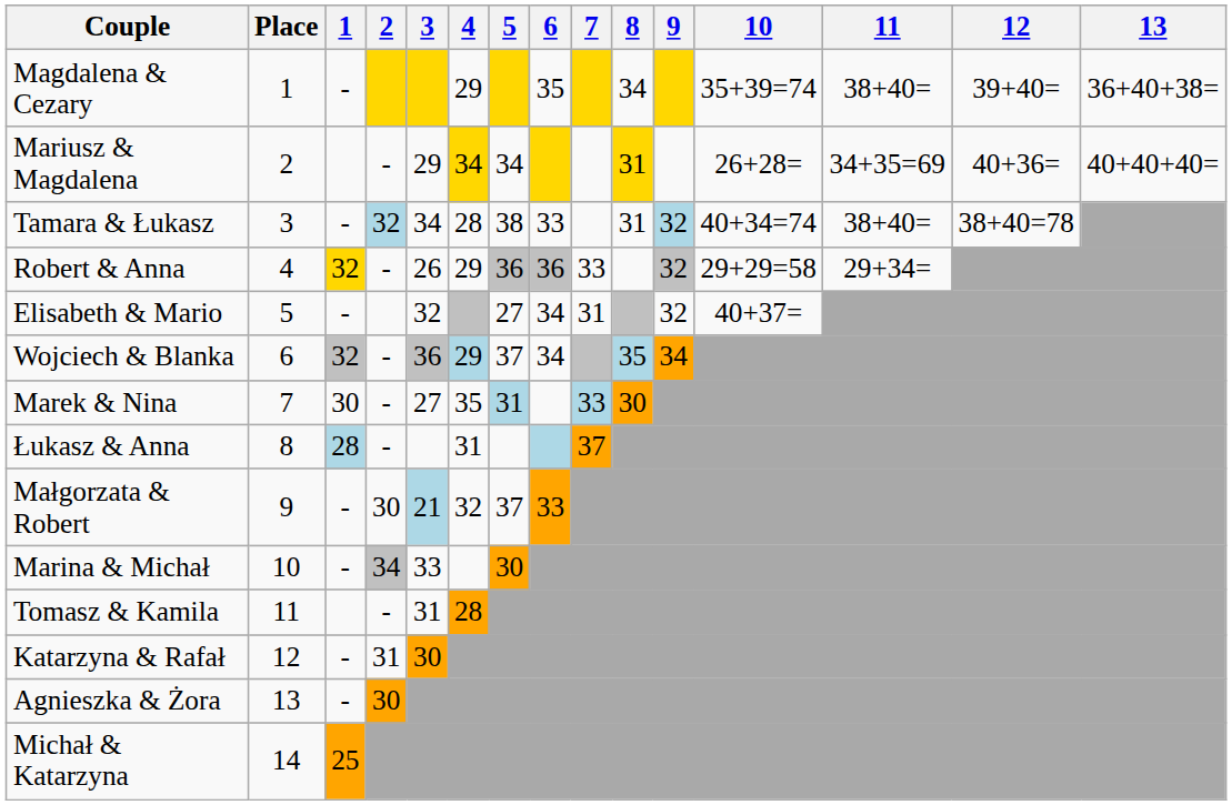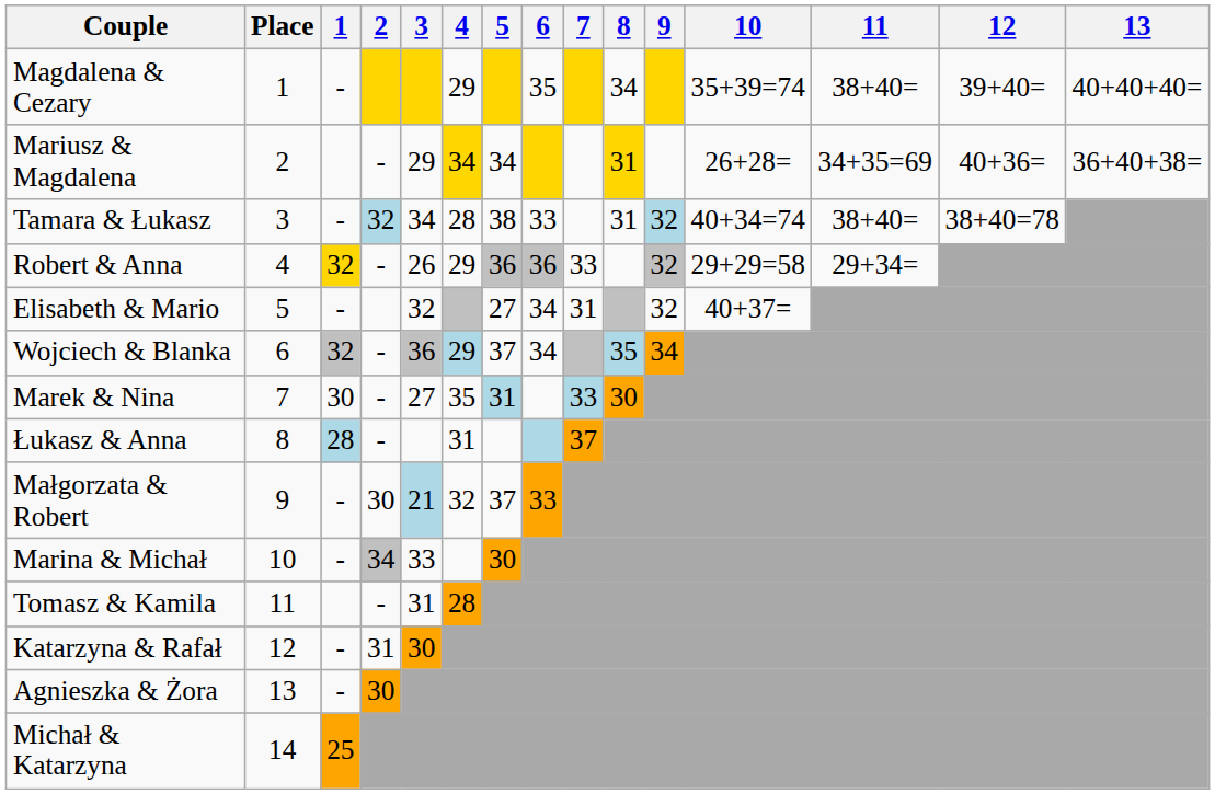Magdalena & Cezary | 13: 36+40+38= -> 40+40+40=
Mariusz & Magdalena | 13: 40+40+40= -> 36+40+38=
